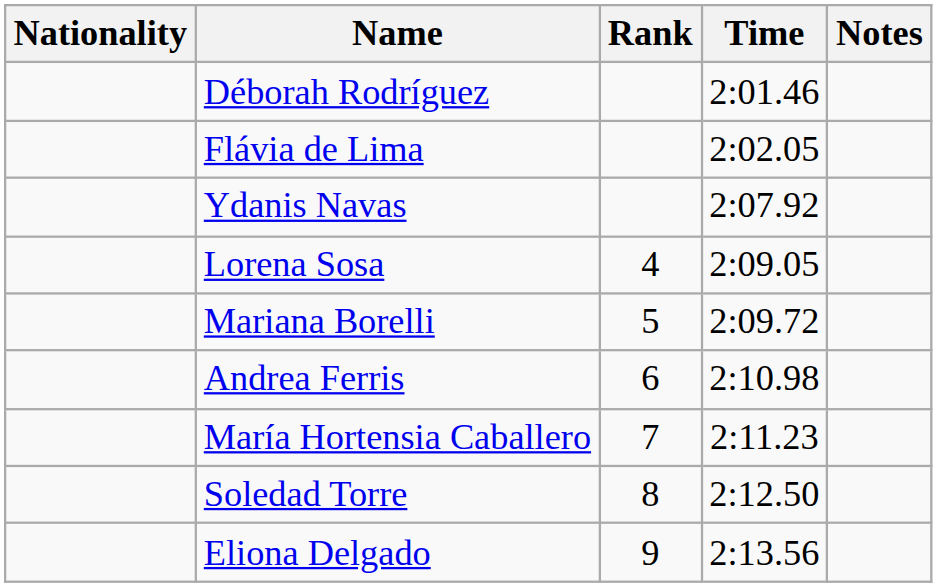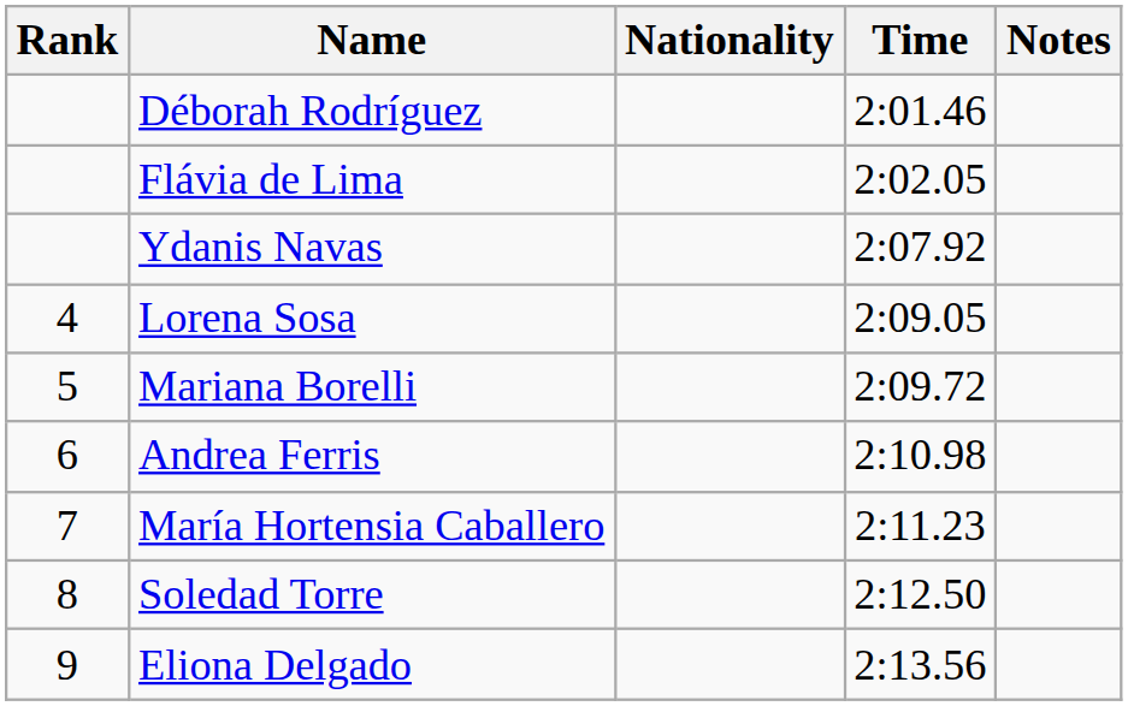columns swapped: Rank <-> Nationality
